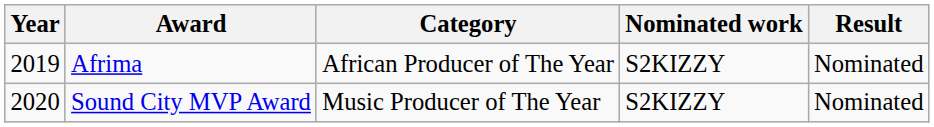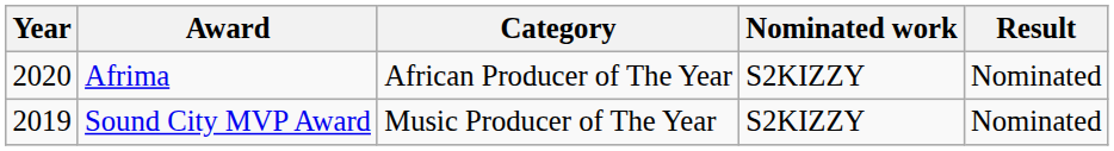Afrima | Year: 2019 -> 2020
Sound City MVP Award | Year: 2020 -> 2019
